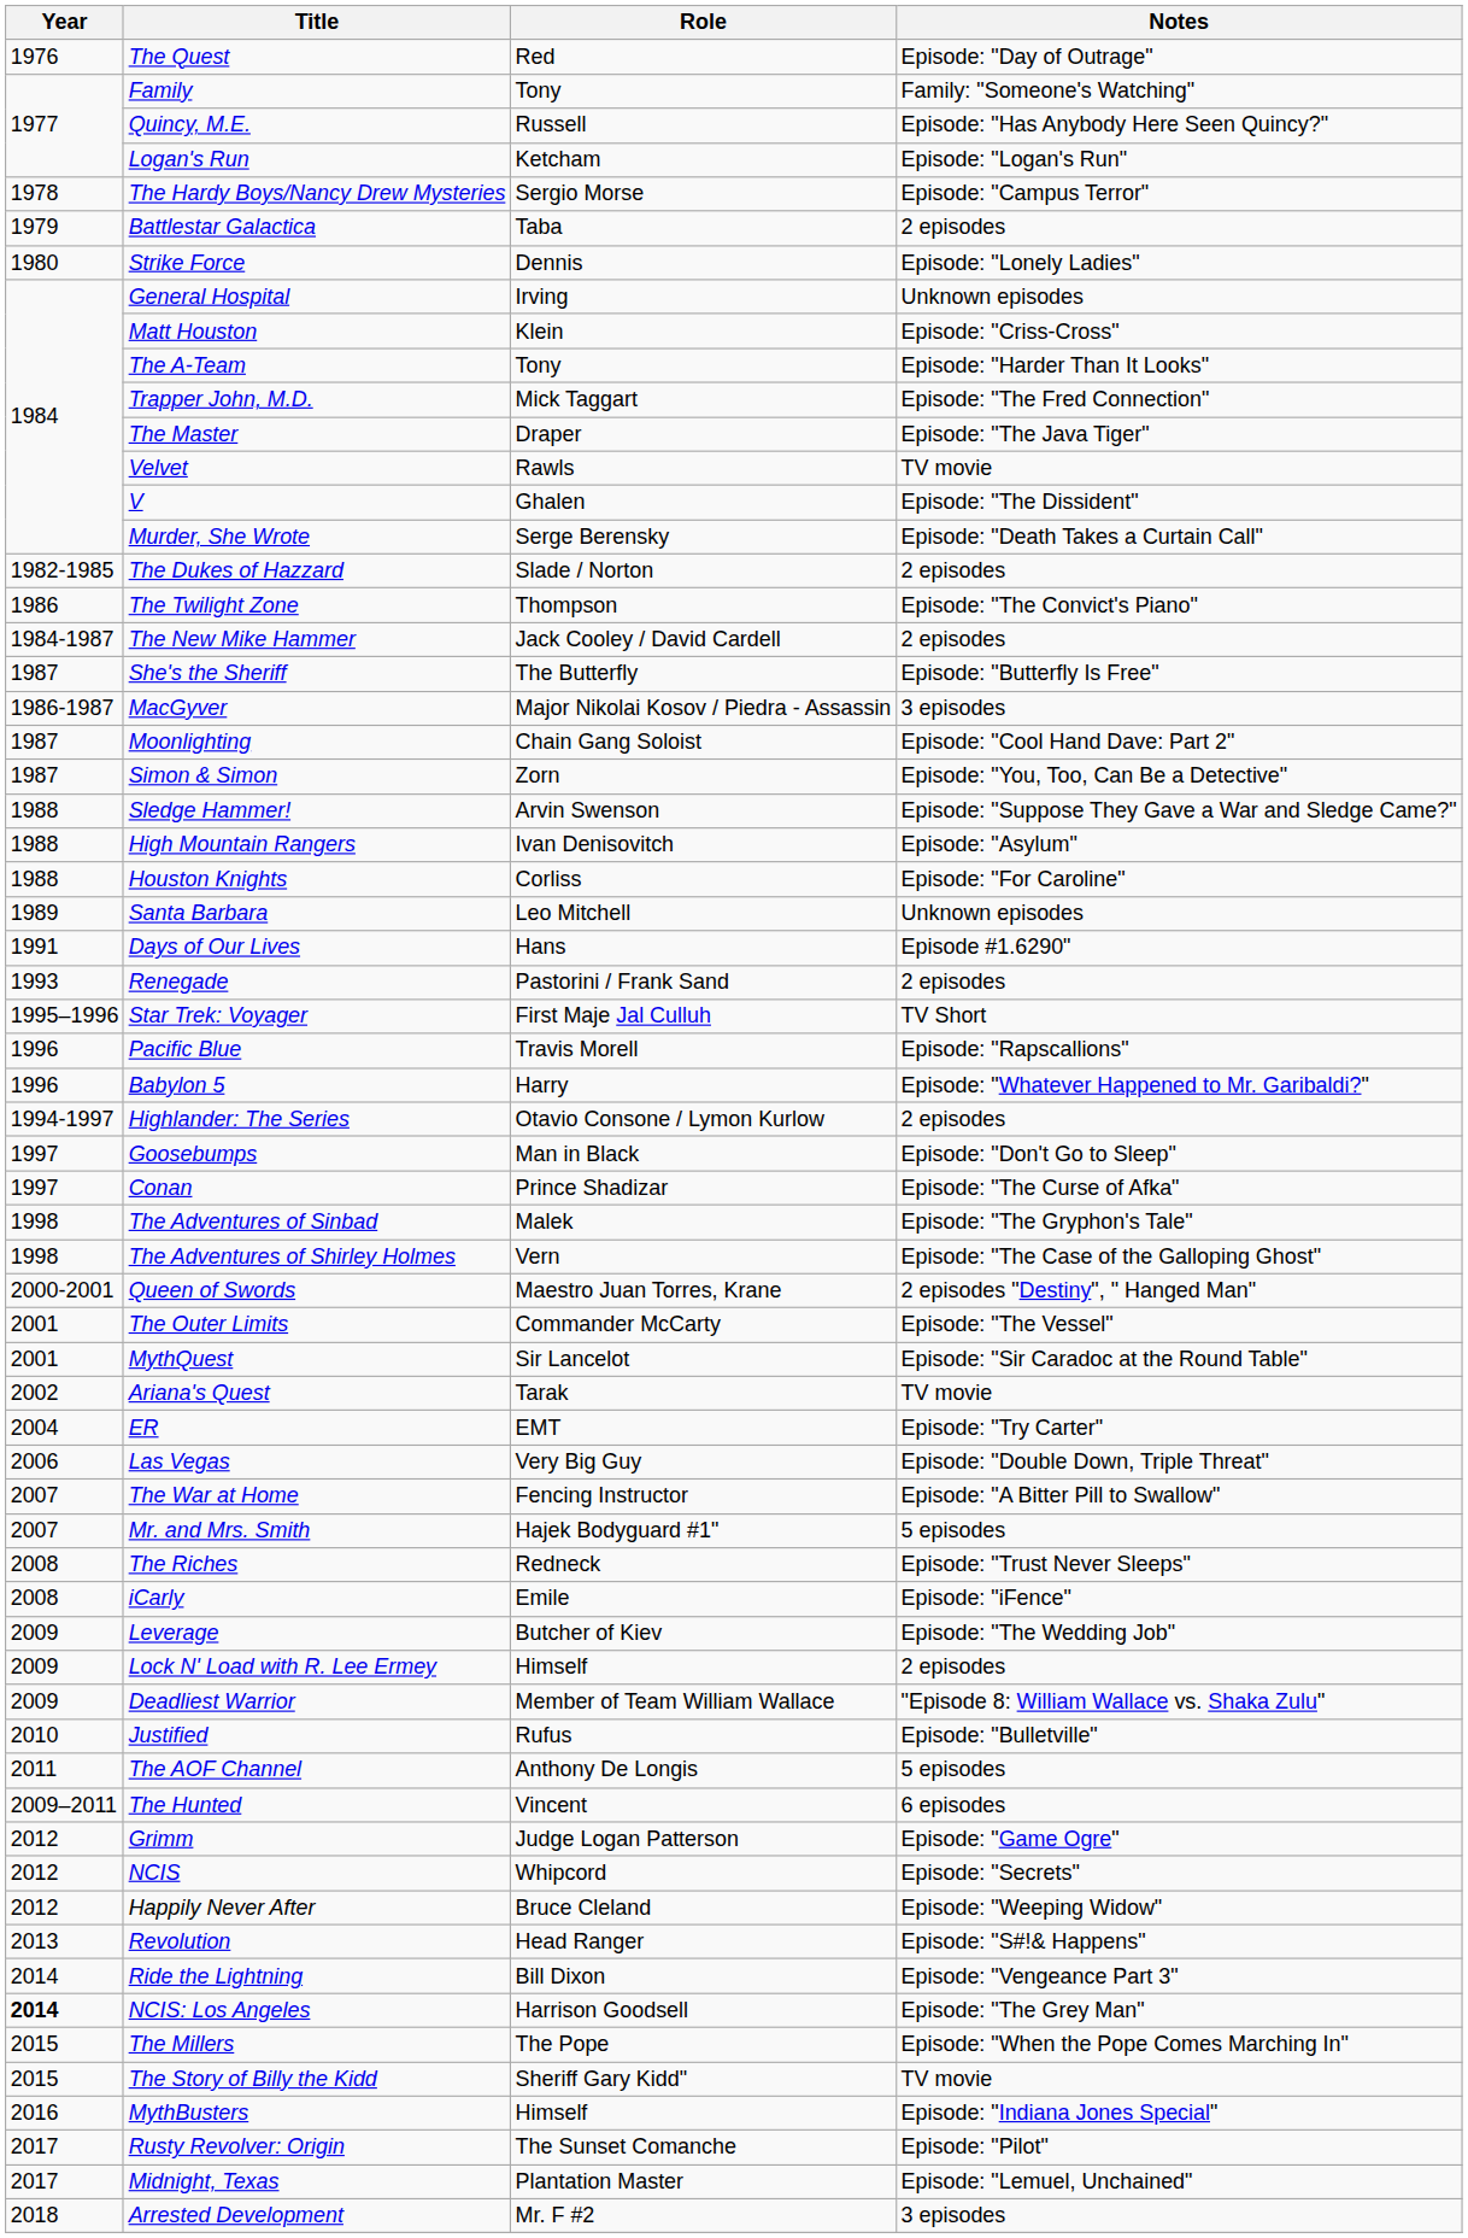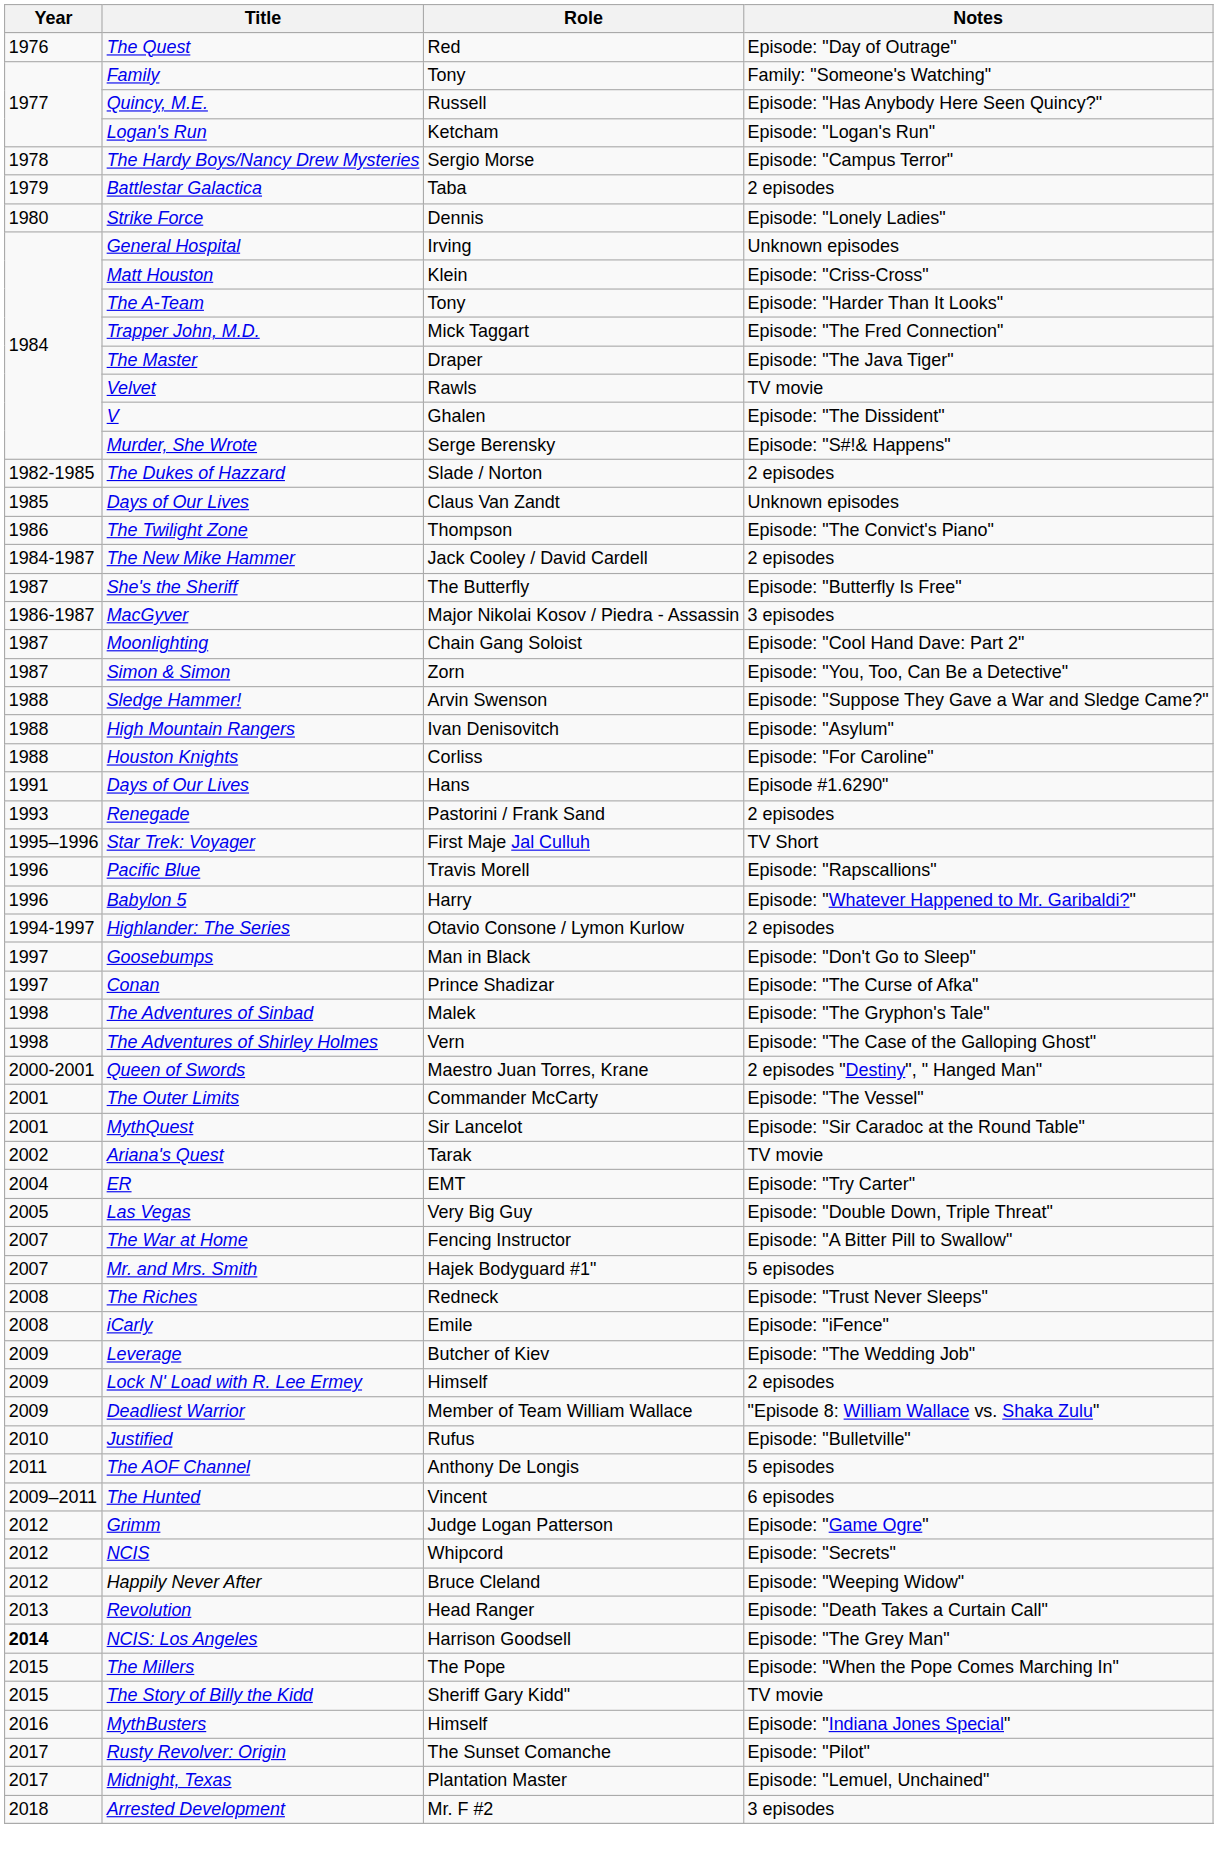Murder, She Wrote | Notes: Episode: "Death Takes a Curtain Call" -> Episode: "S#!& Happens"
+ row: 1985 | Days of Our Lives | Claus Van Zandt | Unknown episodes
- row: 1989 | Santa Barbara | Leo Mitchell | Unknown episodes
Las Vegas | Year: 2006 -> 2005
Revolution | Notes: Episode: "S#!& Happens" -> Episode: "Death Takes a Curtain Call"
- row: 2014 | Ride the Lightning | Bill Dixon | Episode: "Vengeance Part 3"
